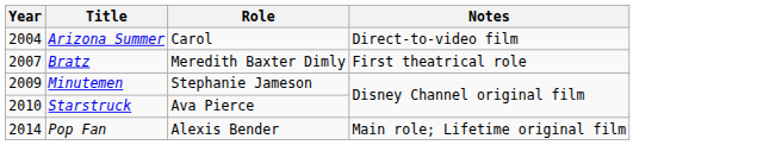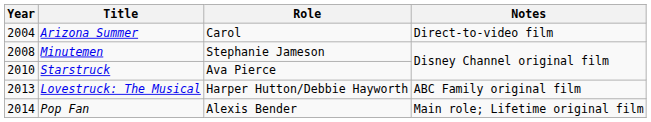- row: 2007 | Bratz | Meredith Baxter Dimly | First theatrical role
Minutemen | Year: 2009 -> 2008
+ row: 2013 | Lovestruck: The Musical | Harper Hutton/Debbie Hayworth | ABC Family original film
